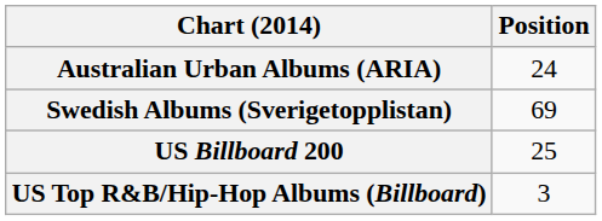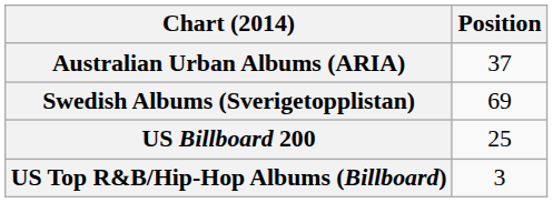Australian Urban Albums (ARIA) | Position: 24 -> 37
